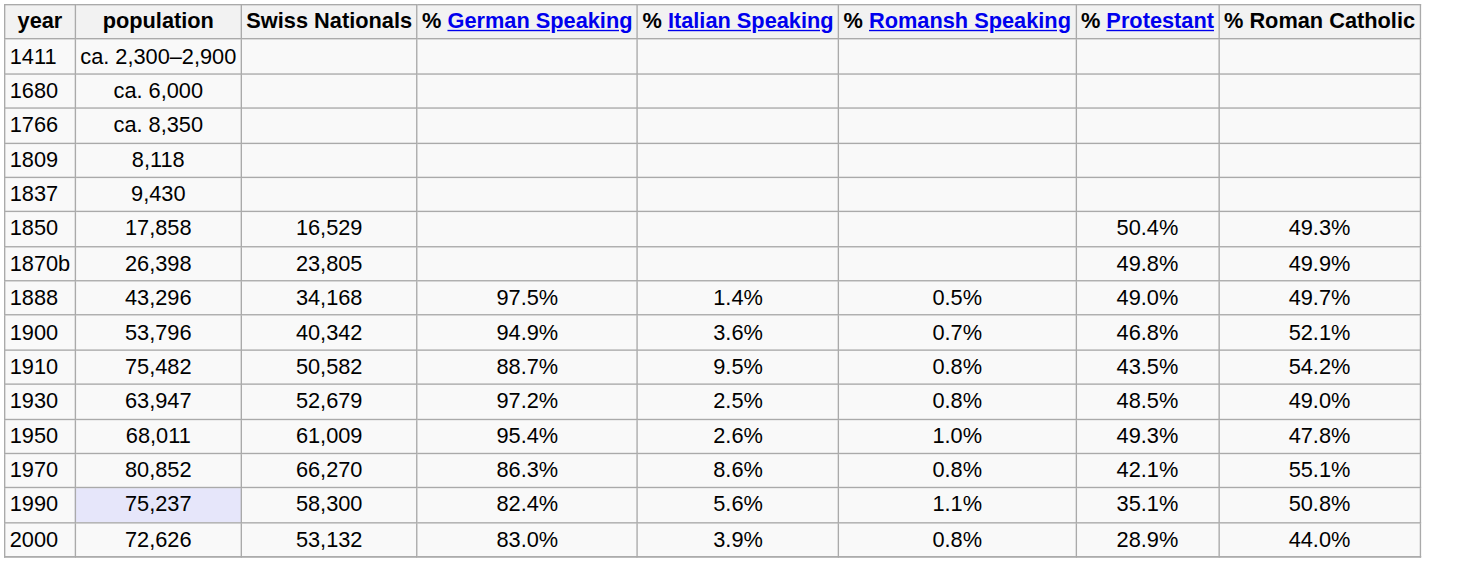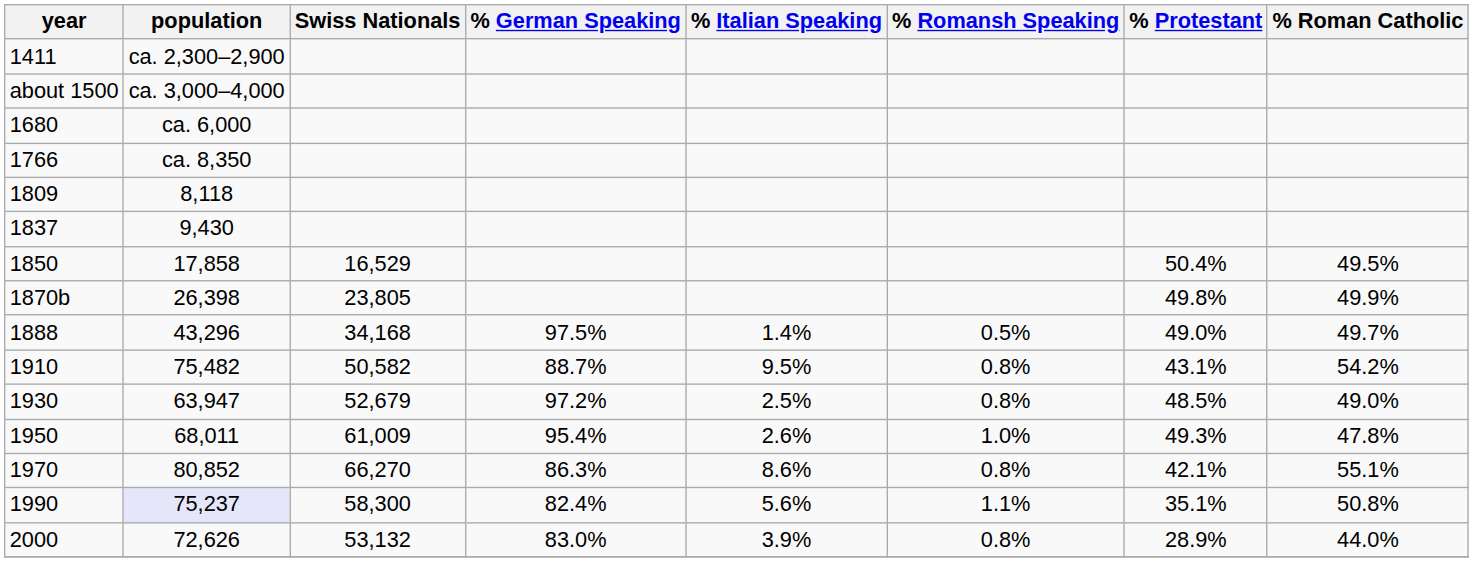+ row: about 1500 | ca. 3,000–4,000
1850 | % Roman Catholic: 49.3% -> 49.5%
- row: 1900 | 53,796 | 40,342 | 94.9% | 3.6% | 0.7% | 46.8% | 52.1%
1910 | % Protestant: 43.5% -> 43.1%
